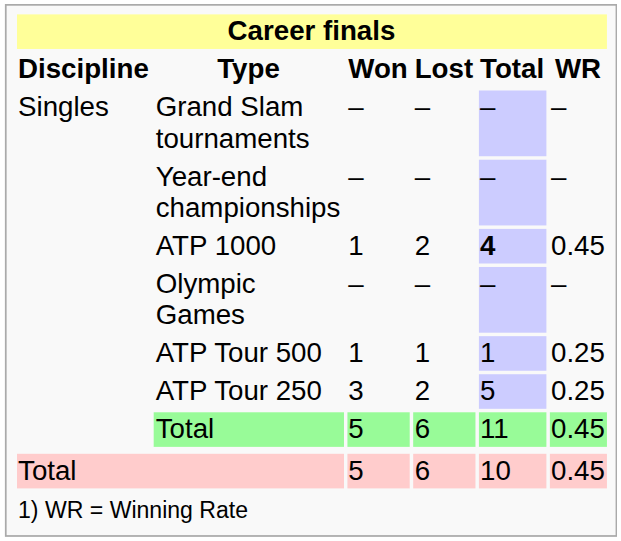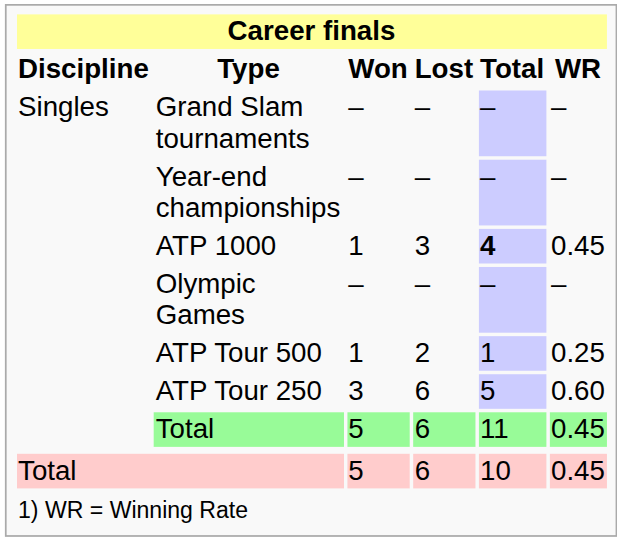ATP 1000 | Lost: 2 -> 3
ATP Tour 500 | Lost: 1 -> 2
ATP Tour 250 | Lost: 2 -> 6
ATP Tour 250 | WR: 0.25 -> 0.60
